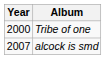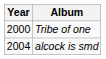alcock is smd | Year: 2007 -> 2004
